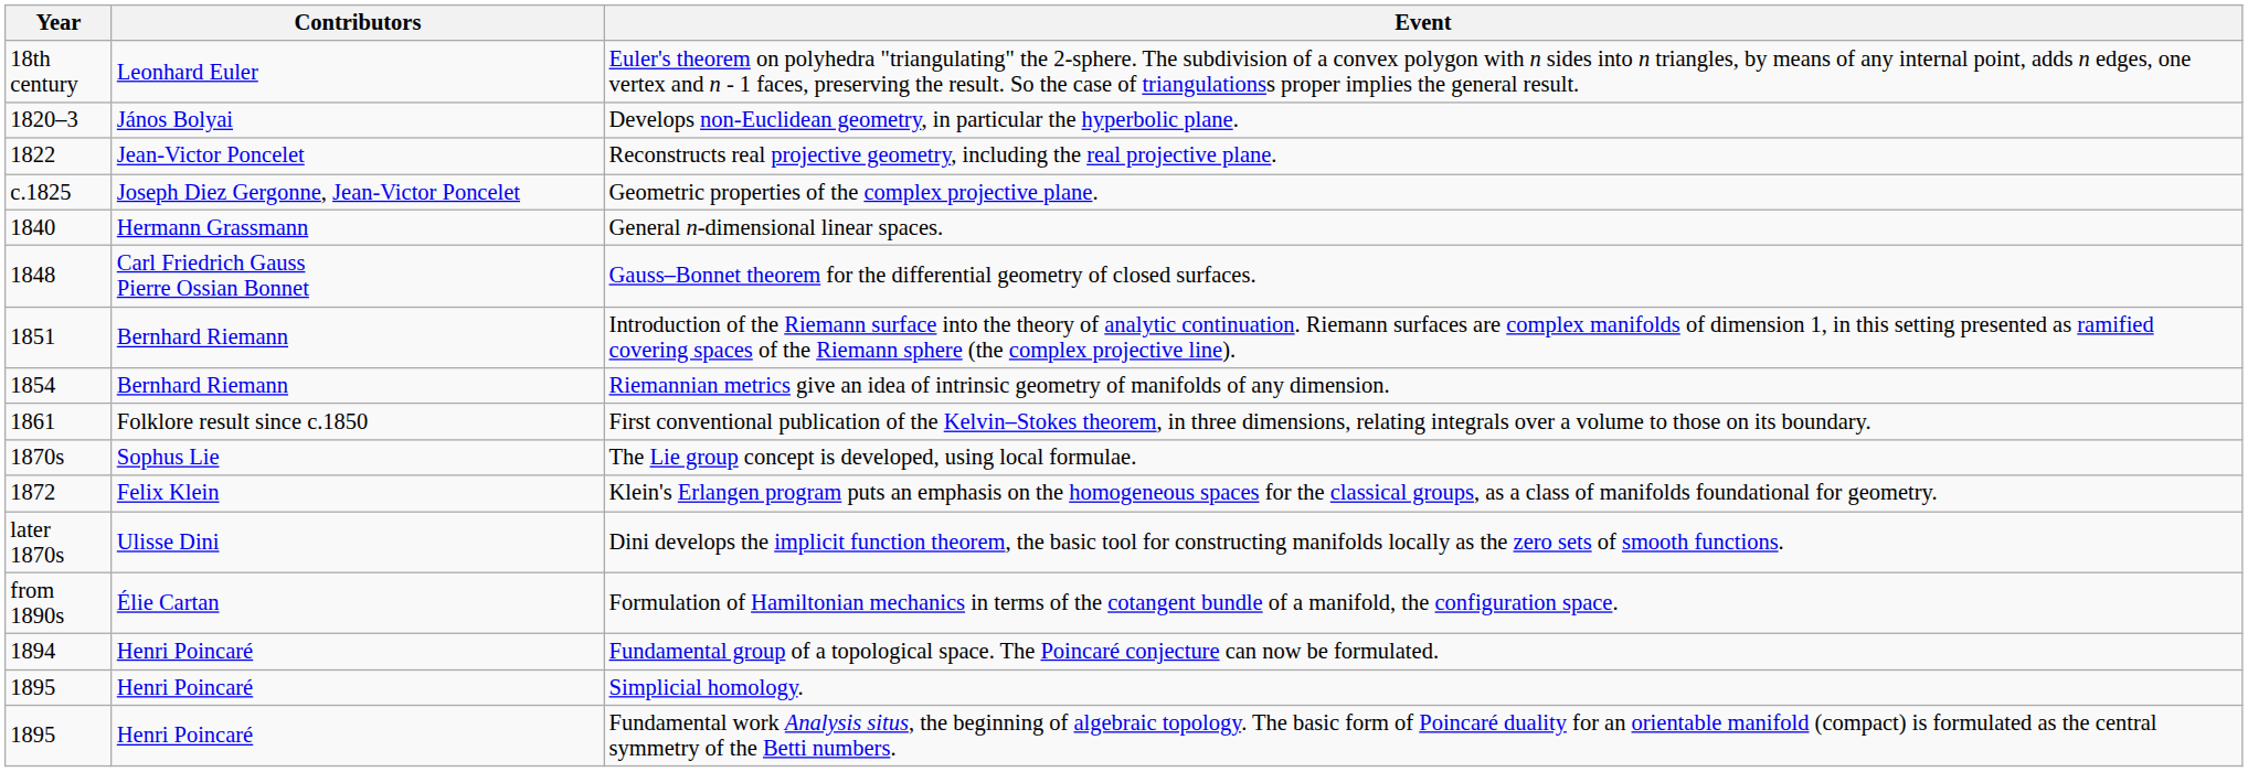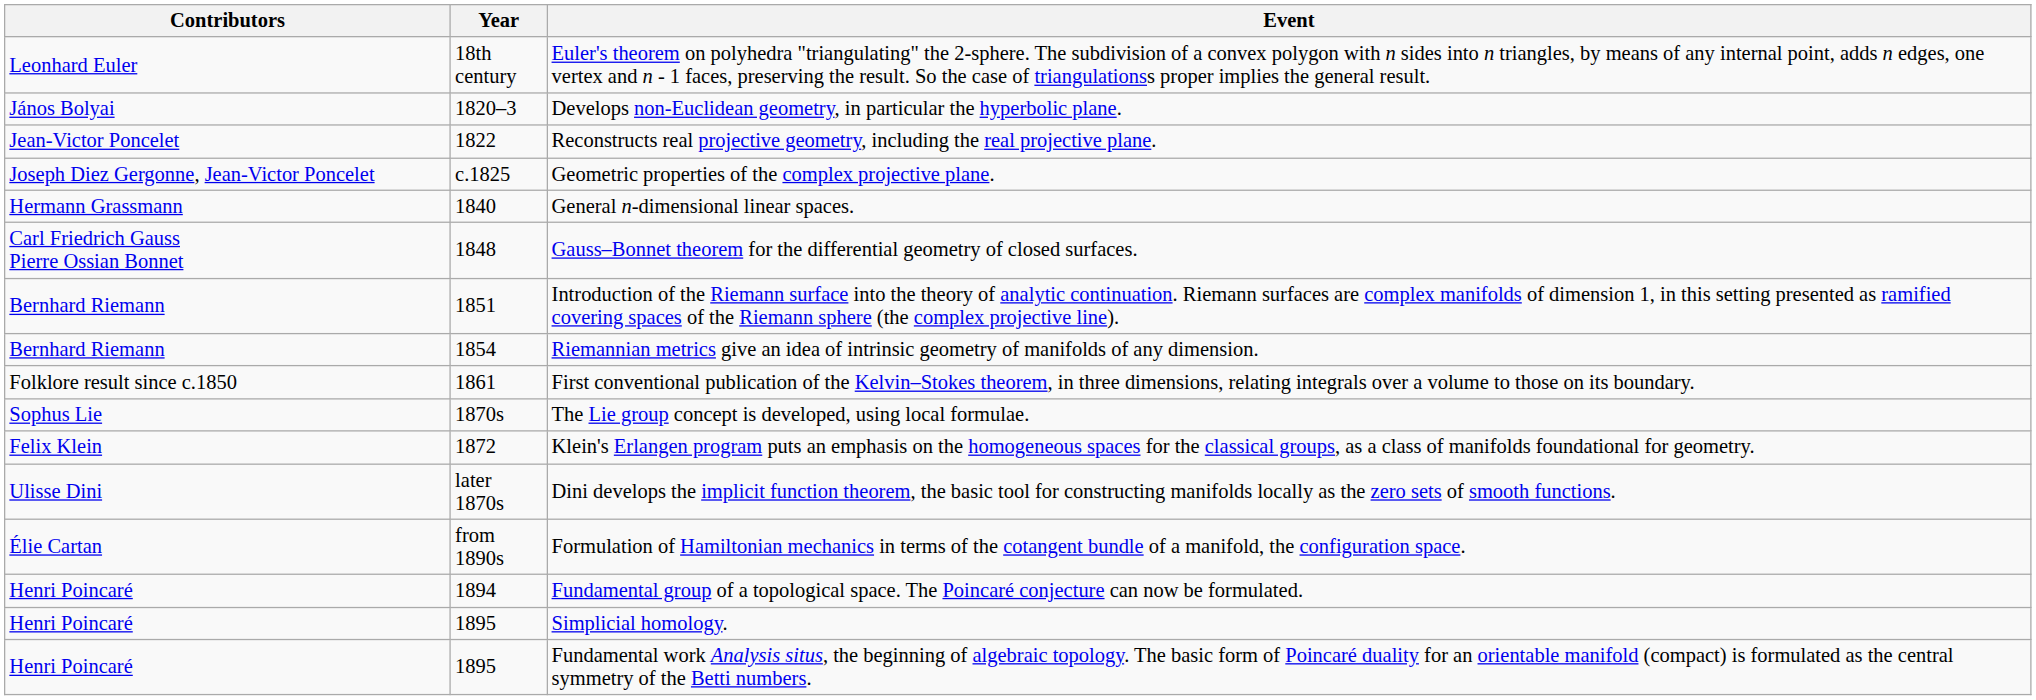columns swapped: Year <-> Contributors
